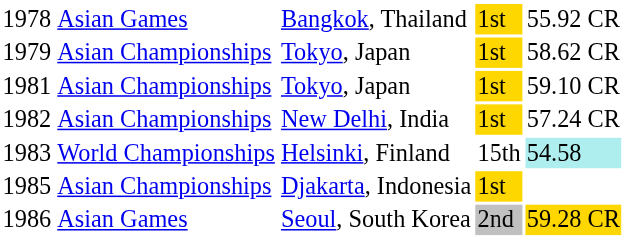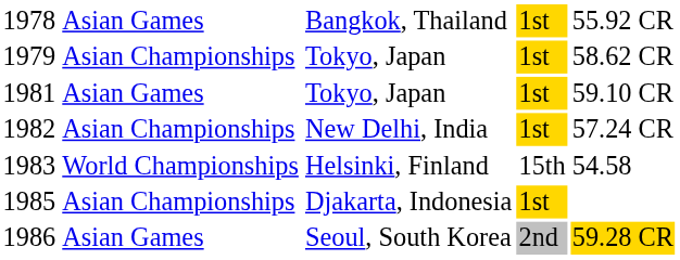1981 | column 2: Asian Championships -> Asian Games
1983 | column 5: paleturquoise background -> no background
